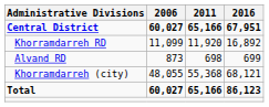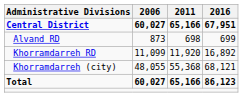rows swapped: Alvand RD <-> Khorramdarreh RD
